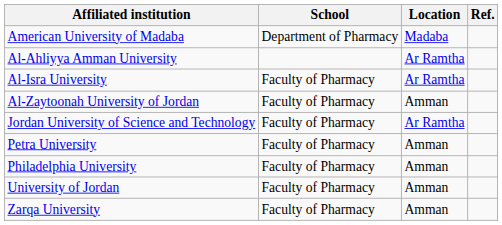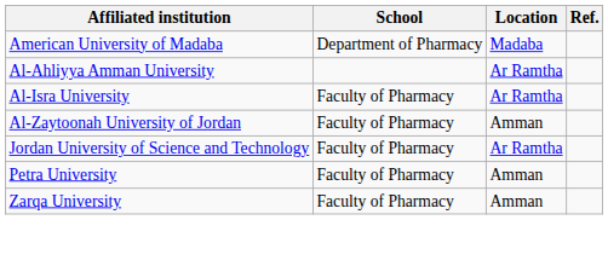- row: Philadelphia University | Faculty of Pharmacy | Amman
- row: University of Jordan | Faculty of Pharmacy | Amman
